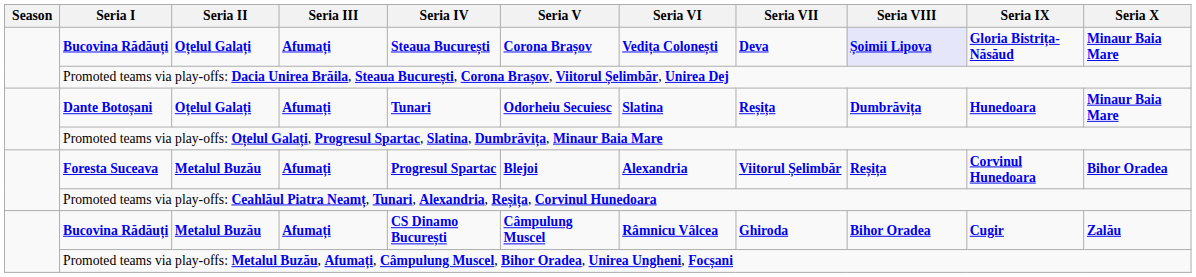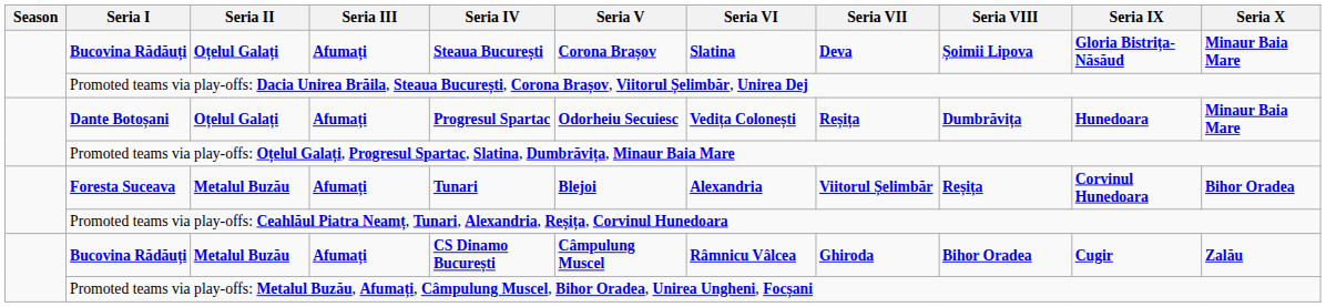Bucovina Rădăuți / Oțelul Galați | Seria VI: Vedița Colonești -> Slatina
Bucovina Rădăuți / Oțelul Galați | Seria VIII: lavender background -> no background
Dante Botoșani | Seria IV: Tunari -> Progresul Spartac
Dante Botoșani | Seria VI: Slatina -> Vedița Colonești
Foresta Suceava | Seria IV: Progresul Spartac -> Tunari
